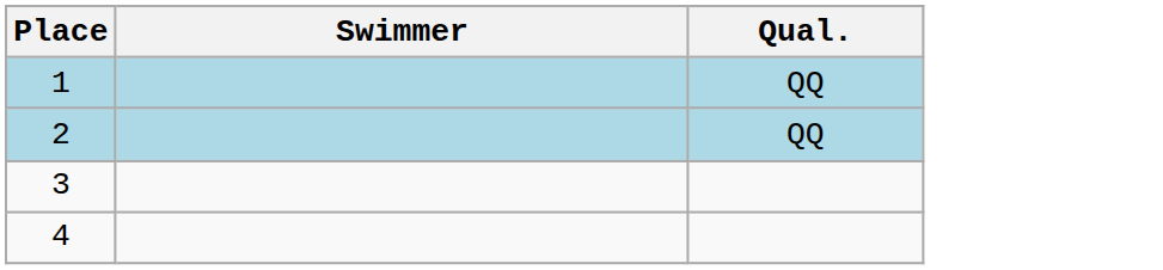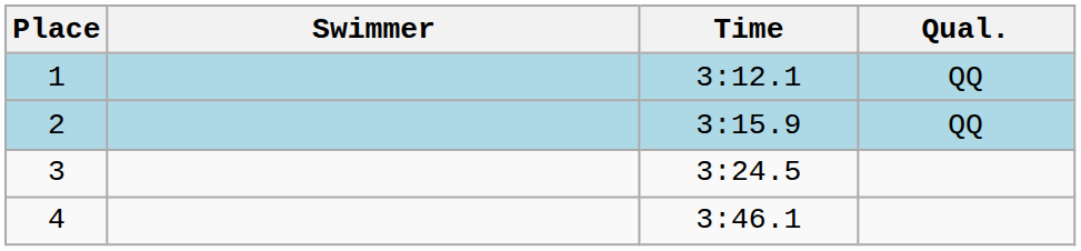+ column: Time | 3:12.1 | 3:15.9 | 3:24.5 | 3:46.1
